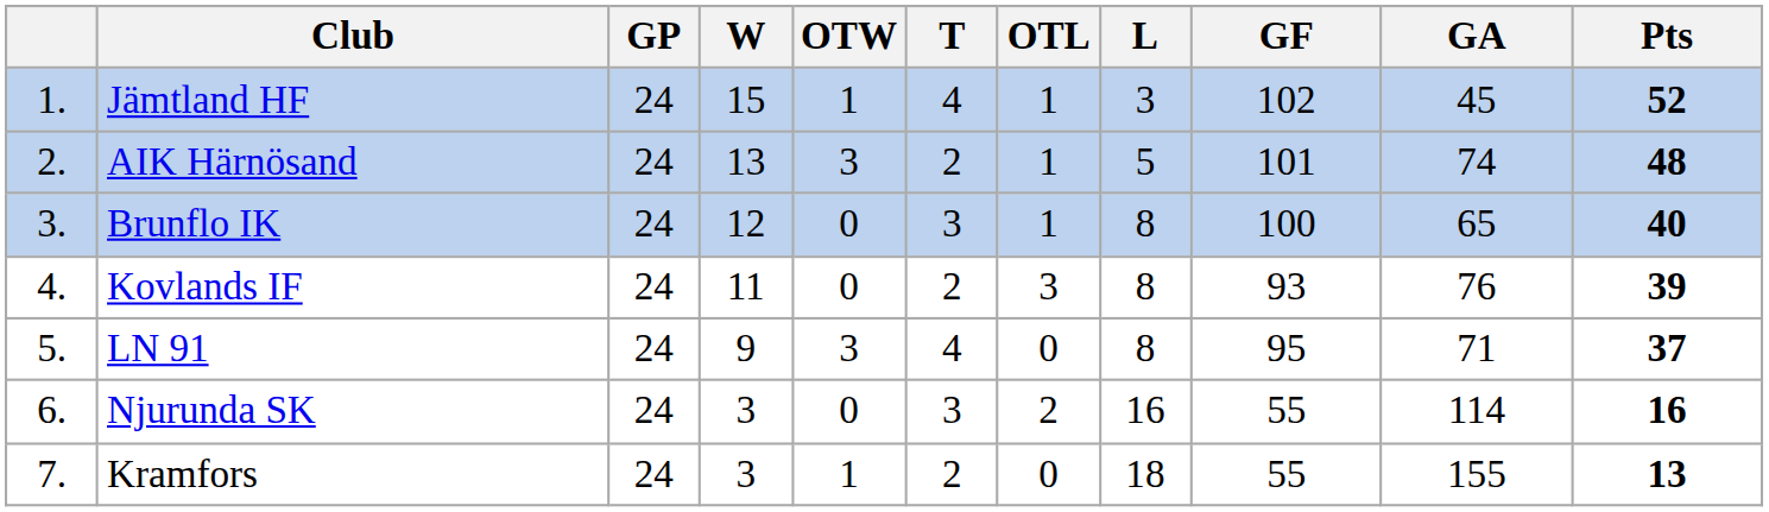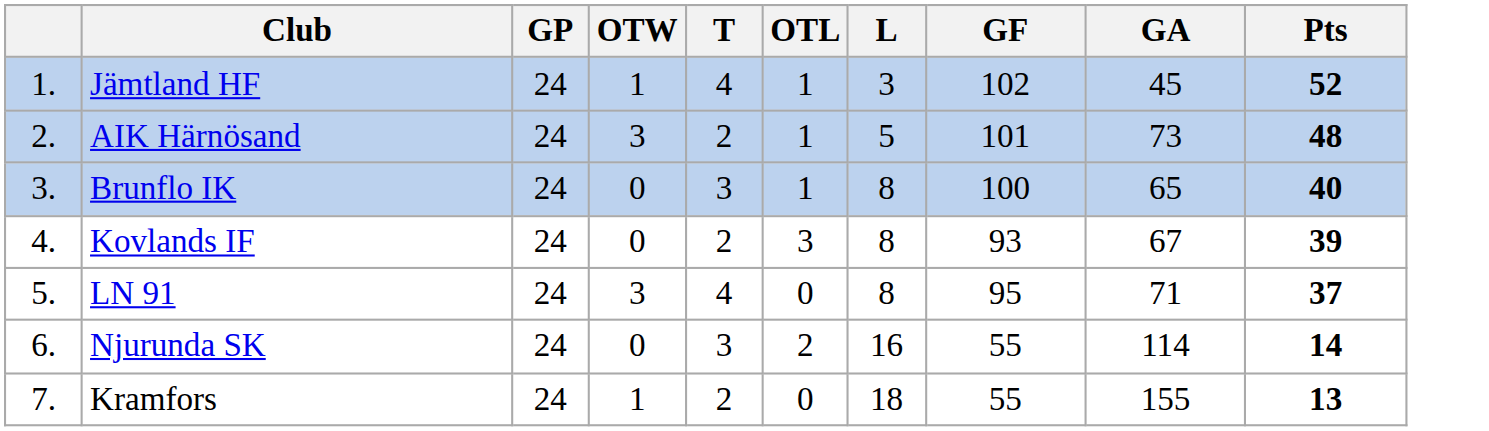- column: W | 15 | 13 | 12 | 11 | 9 | 3 | 3
AIK Härnösand | GA: 74 -> 73
Kovlands IF | GA: 76 -> 67
Njurunda SK | Pts: 16 -> 14
